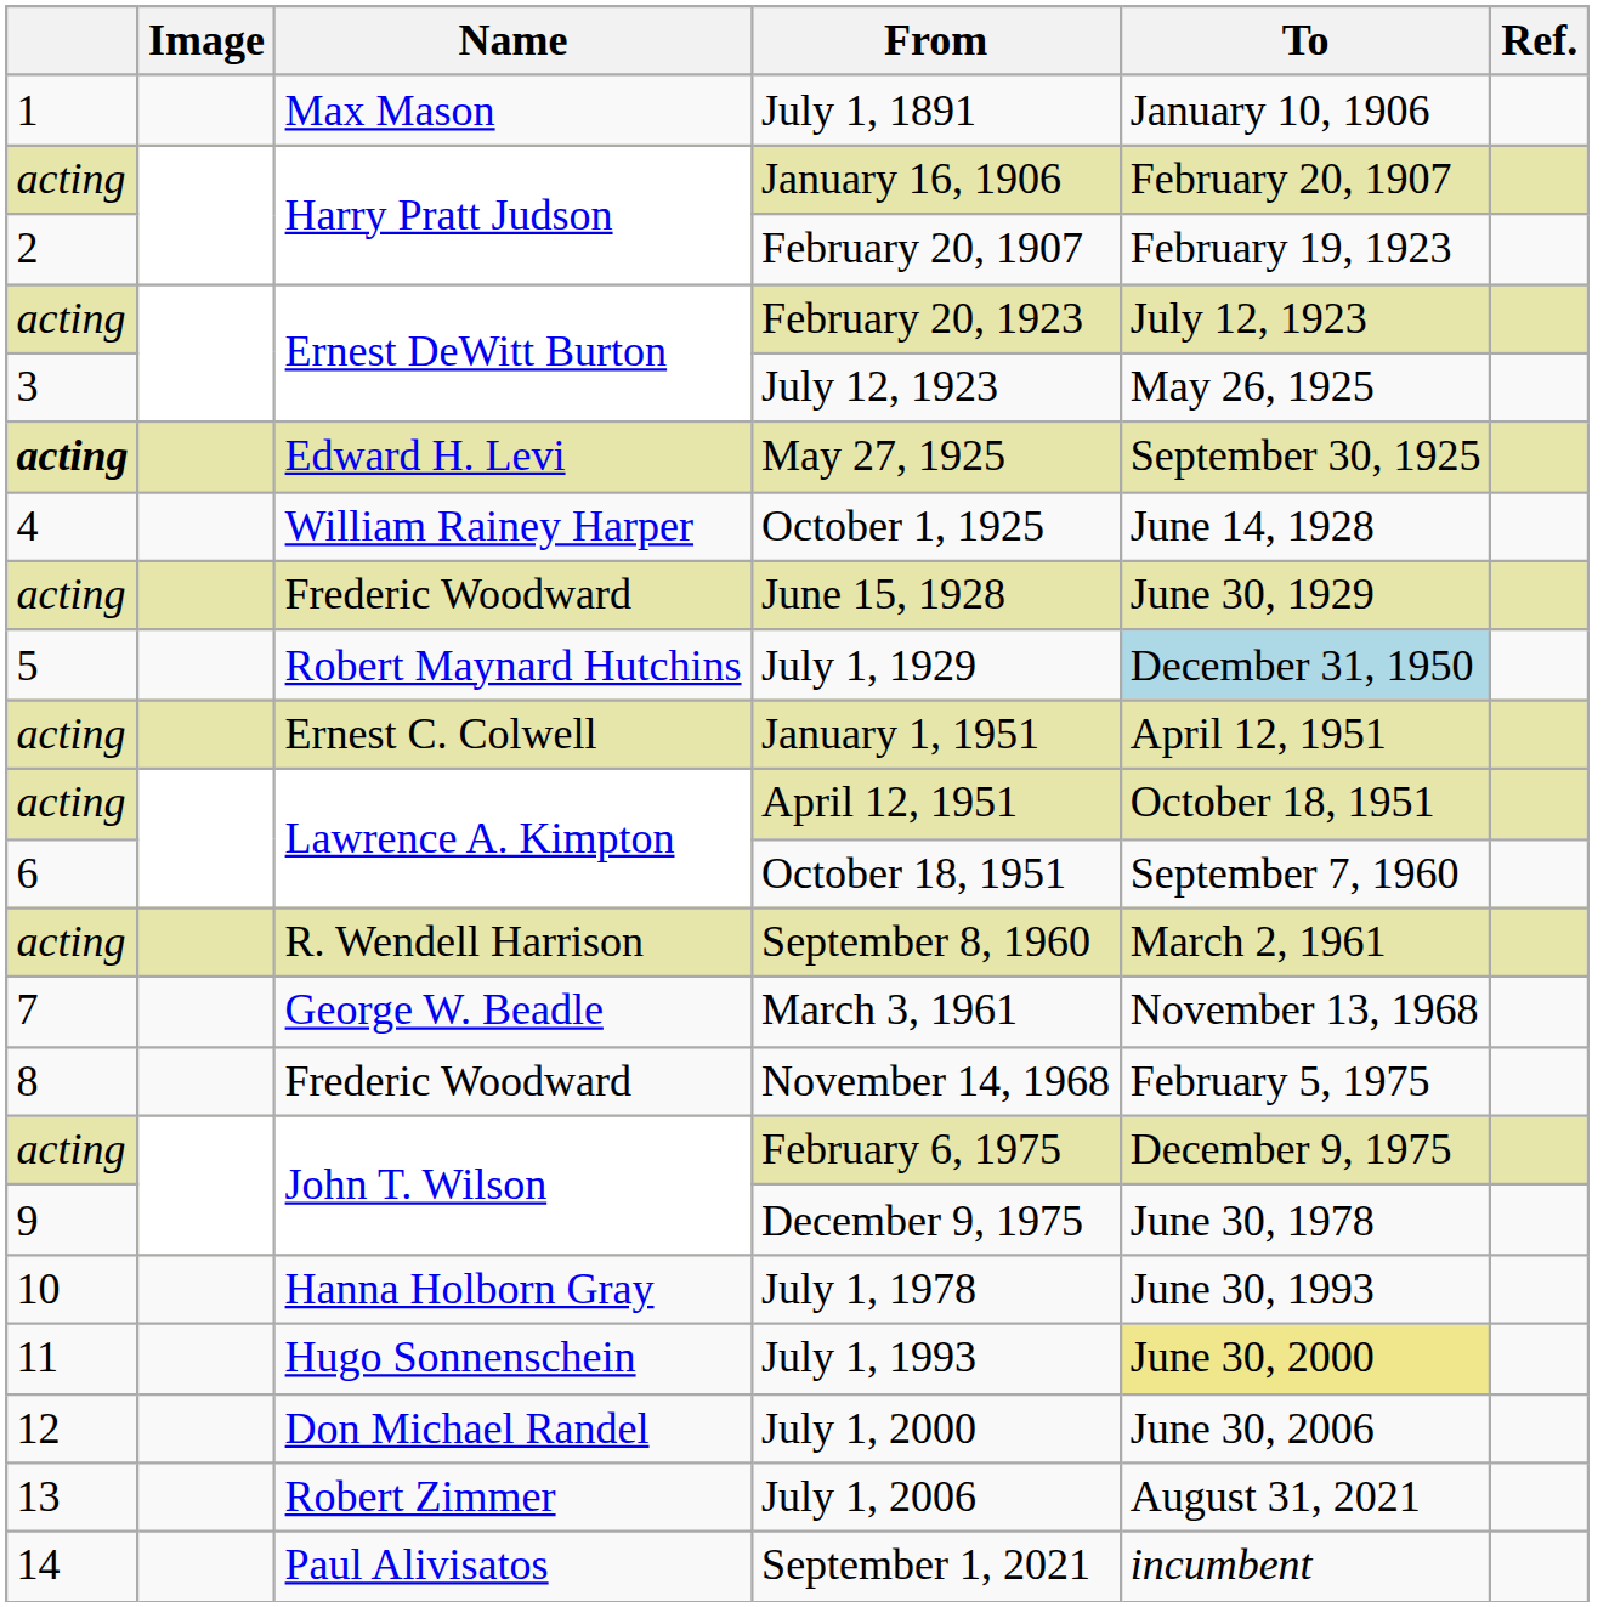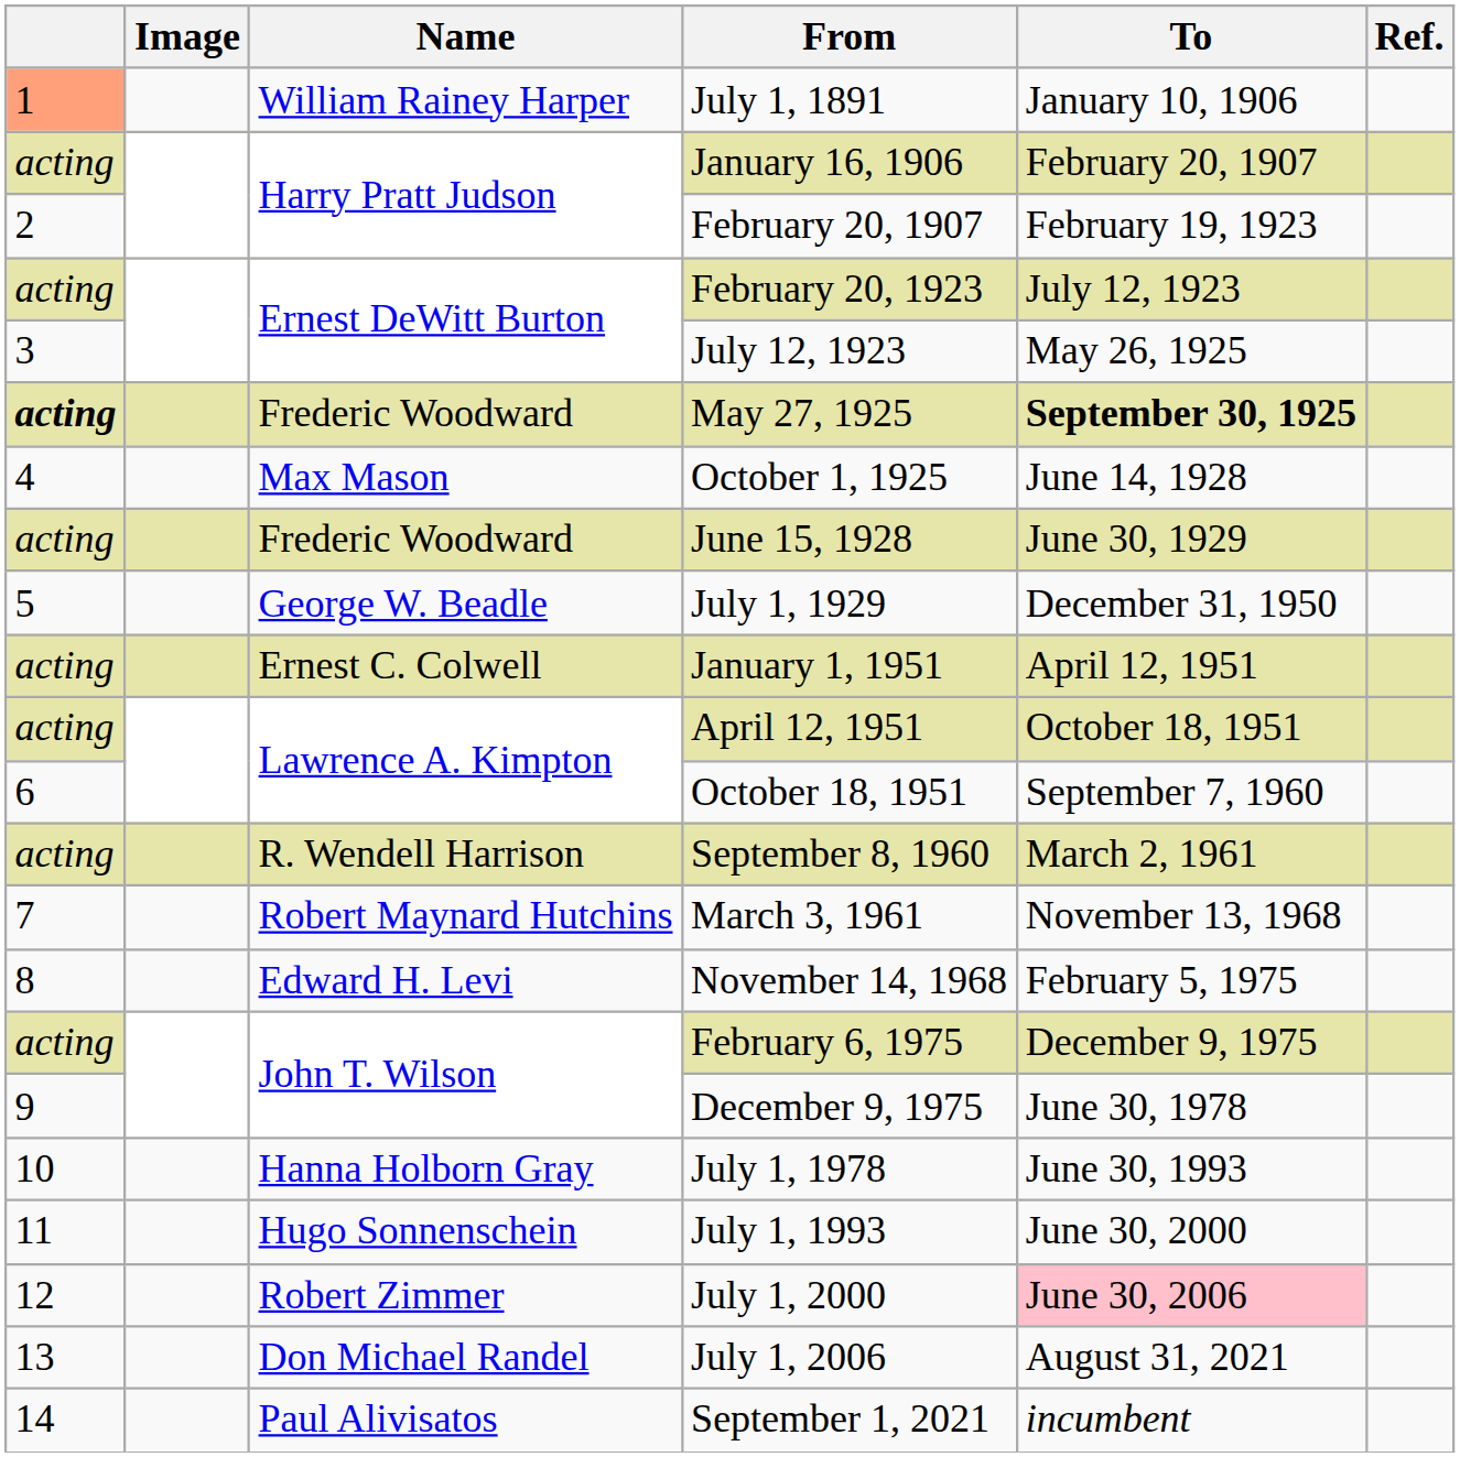July 1, 1891 | column 1: no background -> lightsalmon background
July 1, 1891 | Name: Max Mason -> William Rainey Harper
May 27, 1925 | Name: Edward H. Levi -> Frederic Woodward
May 27, 1925 | To: normal -> bold
October 1, 1925 | Name: William Rainey Harper -> Max Mason
July 1, 1929 | Name: Robert Maynard Hutchins -> George W. Beadle
July 1, 1929 | To: lightblue background -> no background
March 3, 1961 | Name: George W. Beadle -> Robert Maynard Hutchins
November 14, 1968 | Name: Frederic Woodward -> Edward H. Levi
July 1, 1993 | To: khaki background -> no background
July 1, 2000 | Name: Don Michael Randel -> Robert Zimmer
July 1, 2000 | To: no background -> pink background
July 1, 2006 | Name: Robert Zimmer -> Don Michael Randel
